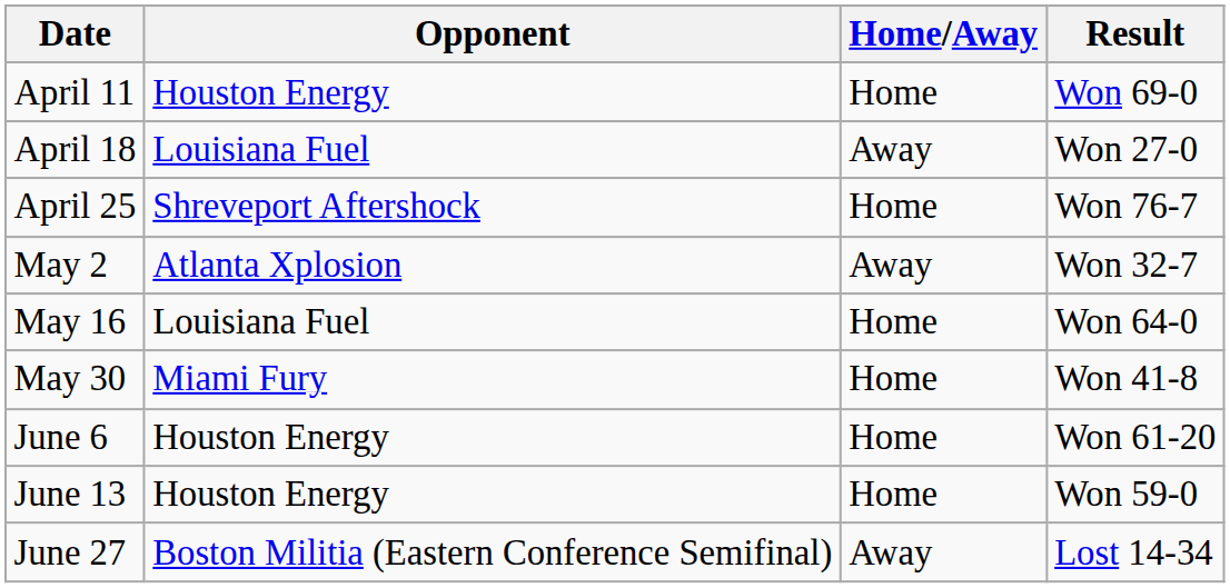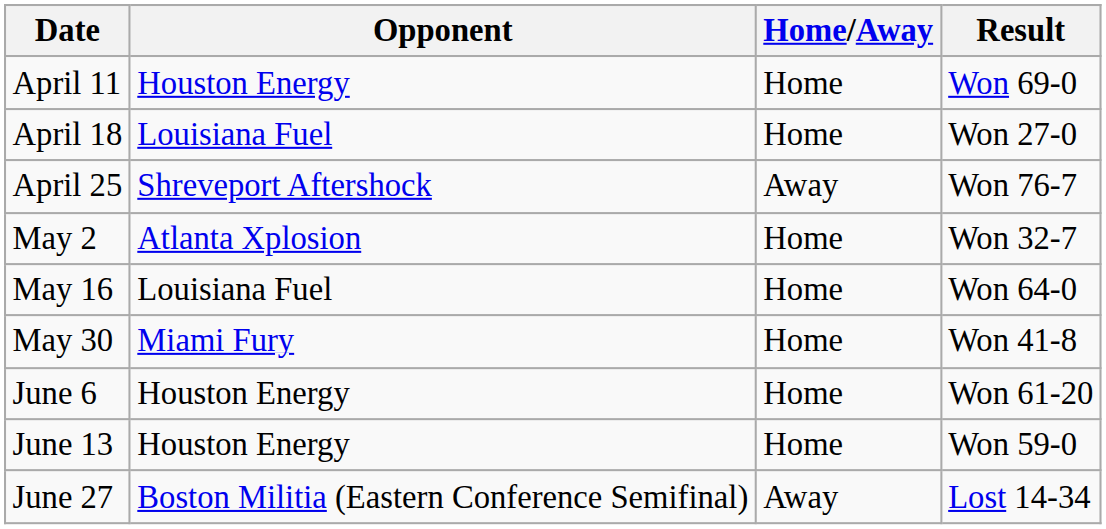April 18 | Home/Away: Away -> Home
April 25 | Home/Away: Home -> Away
May 2 | Home/Away: Away -> Home
